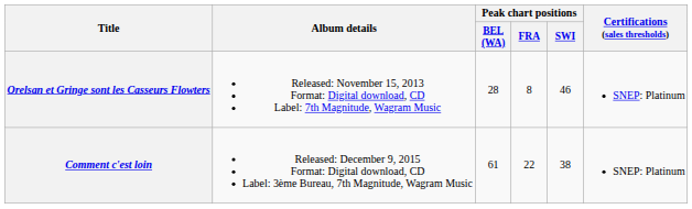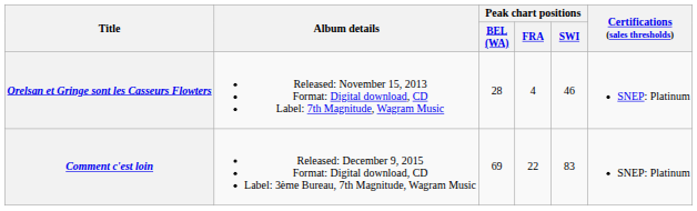Orelsan et Gringe sont les Casseurs Flowters | Peak chart positions / FRA: 8 -> 4
Comment c'est loin | Peak chart positions / BEL (WA): 61 -> 69
Comment c'est loin | Peak chart positions / SWI: 38 -> 83
